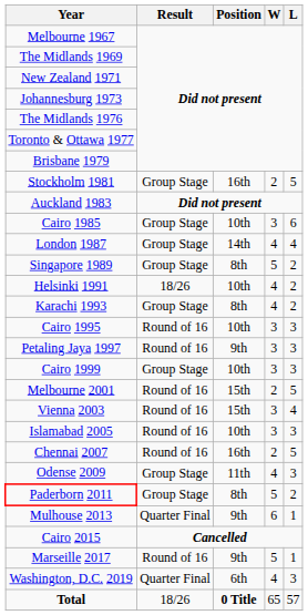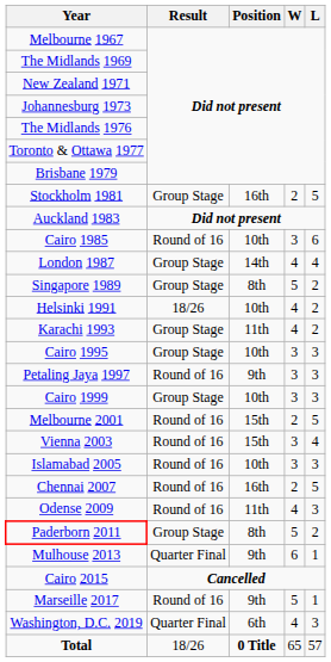Cairo 1985 | Result: Group Stage -> Round of 16
Karachi 1993 | Position: 8th -> 11th
Cairo 1995 | Result: Round of 16 -> Group Stage
Odense 2009 | Result: Group Stage -> Round of 16
